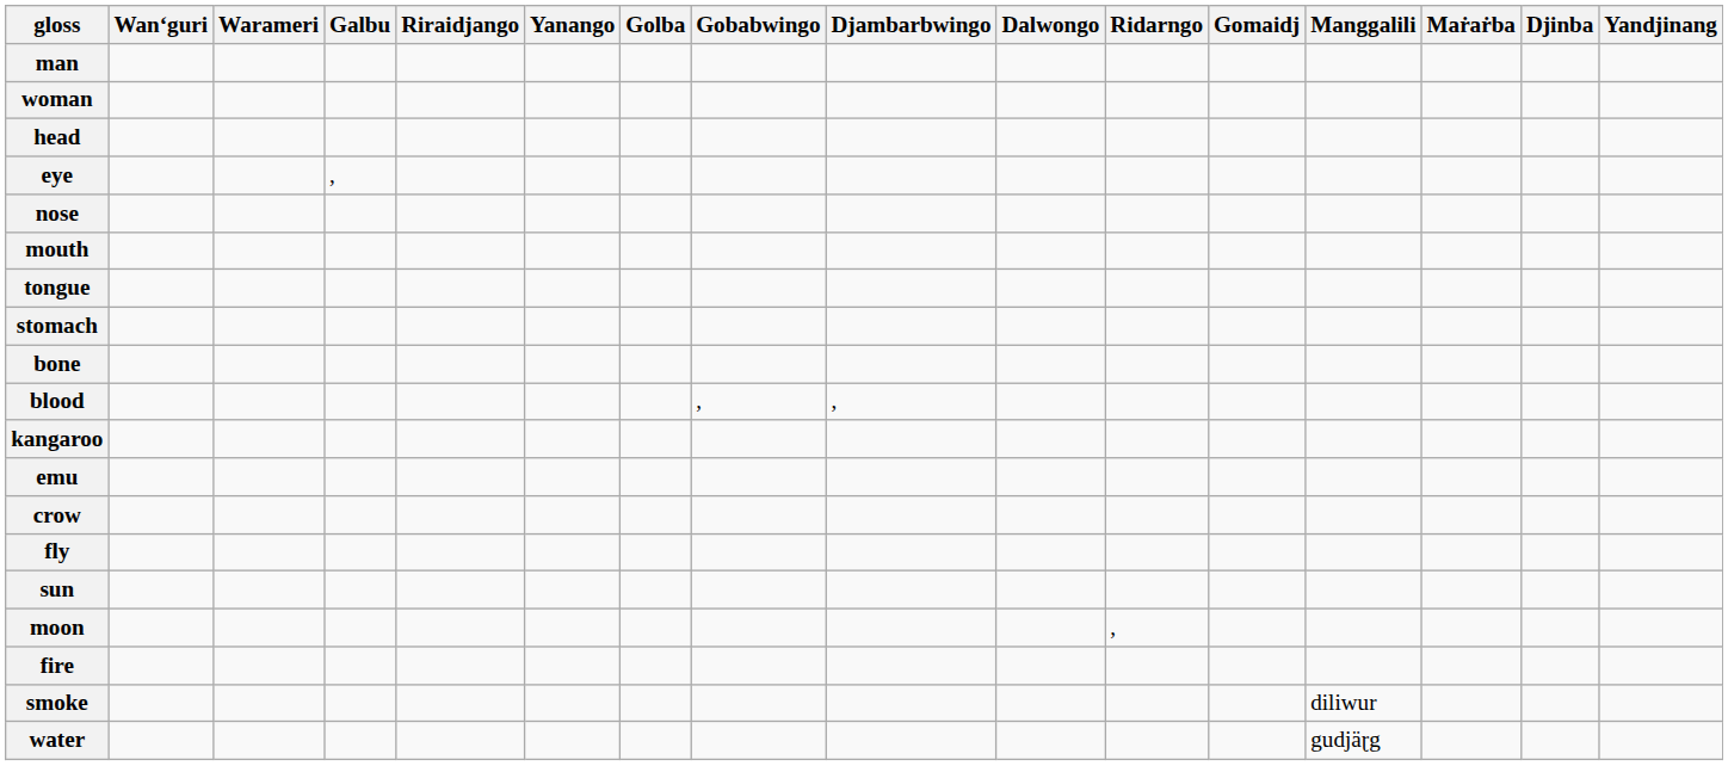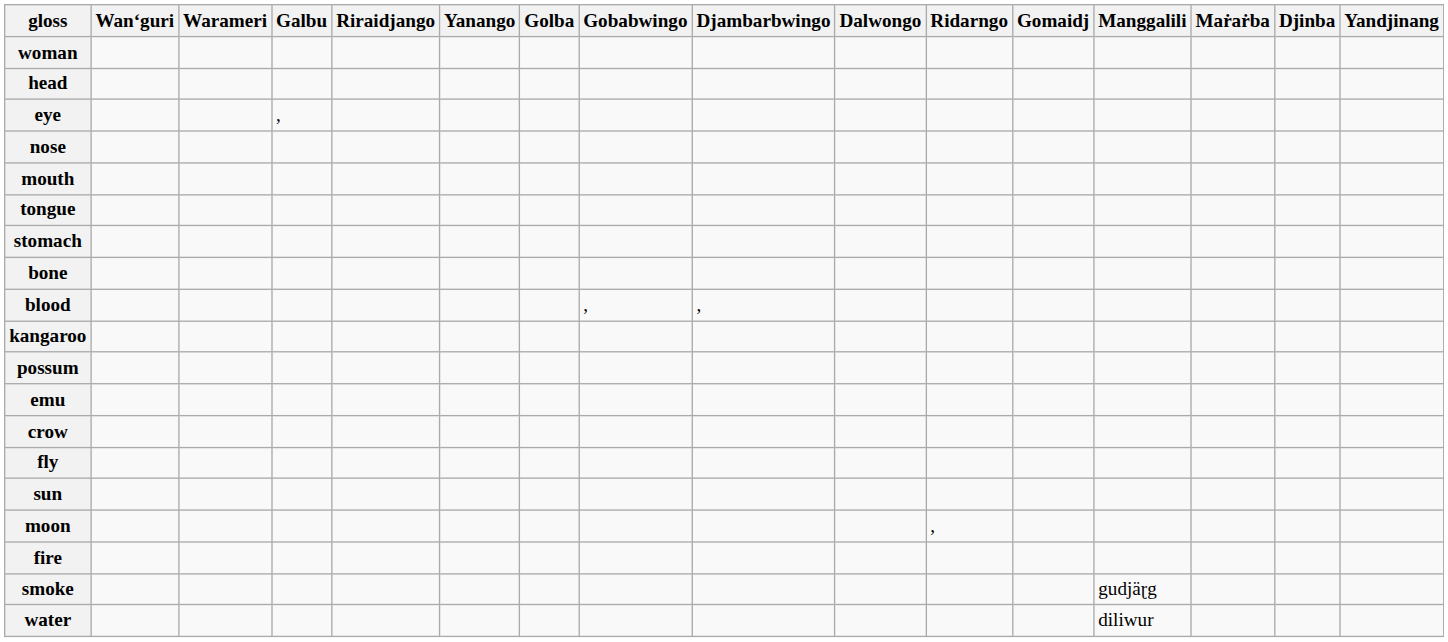- row: man
+ row: possum
smoke | Manggalili: diliwur -> gudjäɽg
water | Manggalili: gudjäɽg -> diliwur
